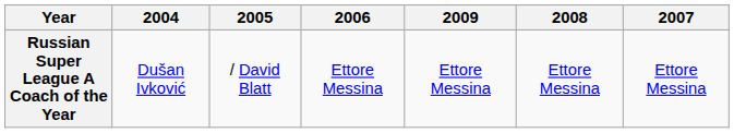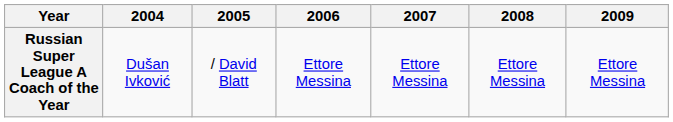columns swapped: 2007 <-> 2009
